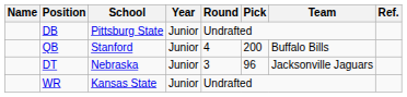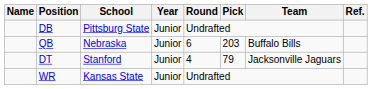QB | School: Stanford -> Nebraska
QB | Round: 4 -> 6
QB | Pick: 200 -> 203
DT | School: Nebraska -> Stanford
DT | Round: 3 -> 4
DT | Pick: 96 -> 79
